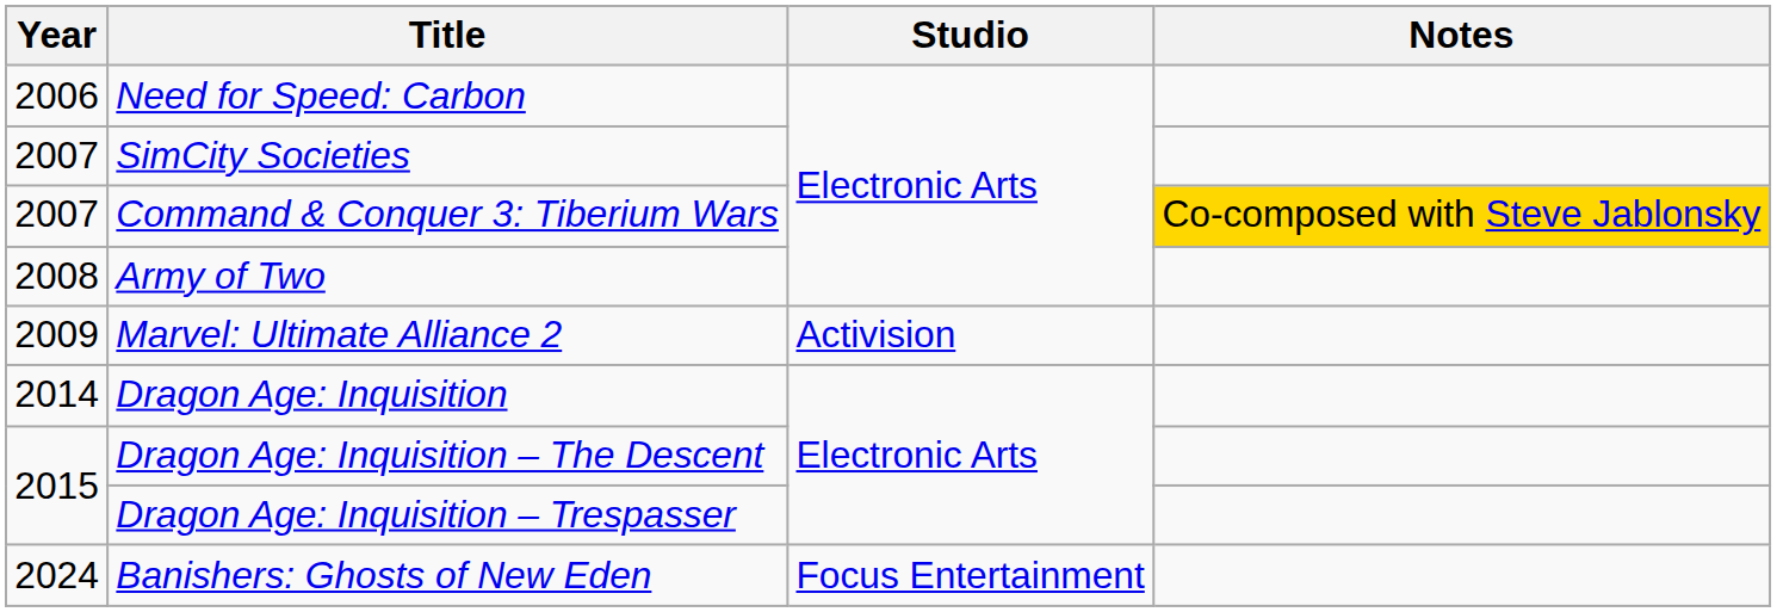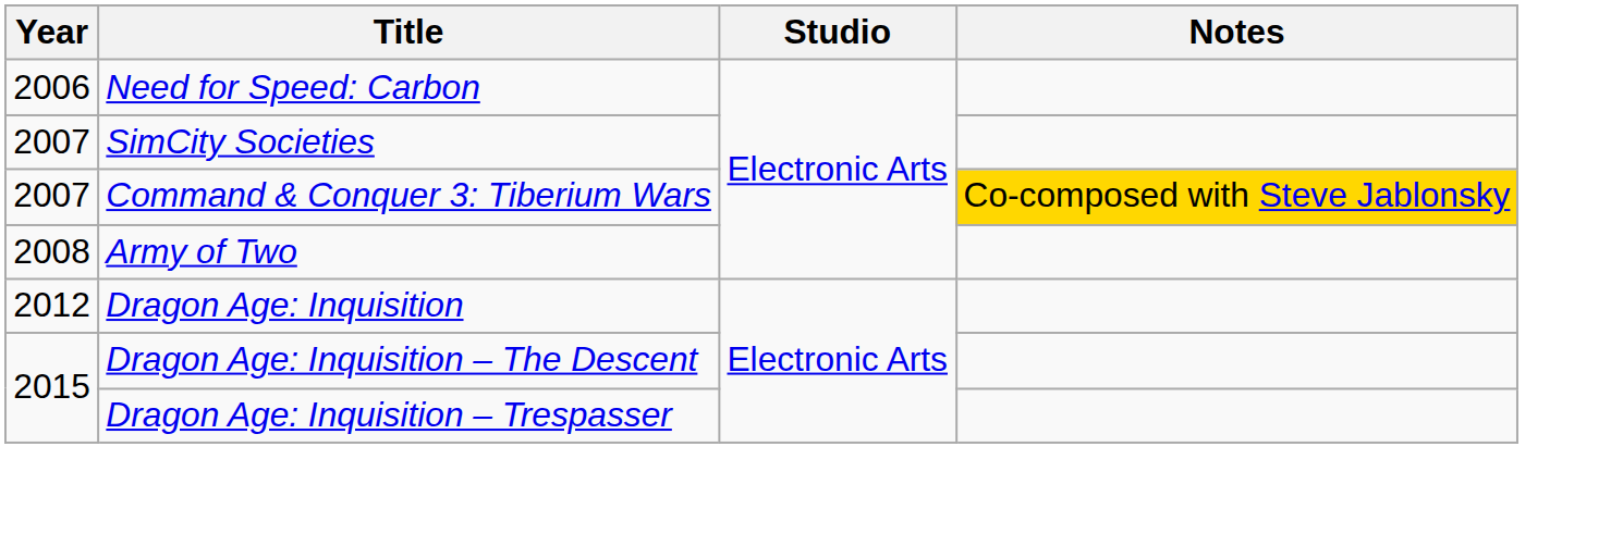- row: 2009 | Marvel: Ultimate Alliance 2 | Activision
Dragon Age: Inquisition | Year: 2014 -> 2012
- row: 2024 | Banishers: Ghosts of New Eden | Focus Entertainment
